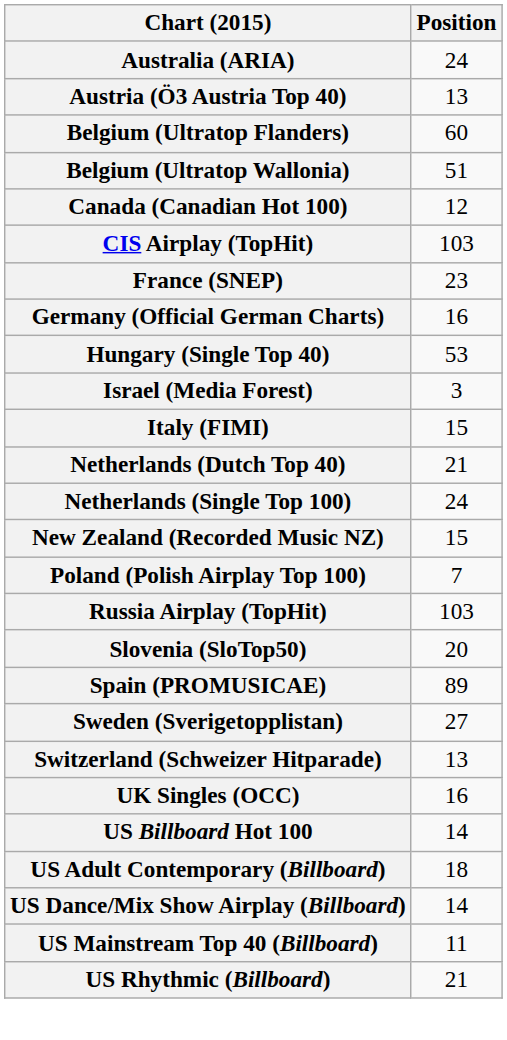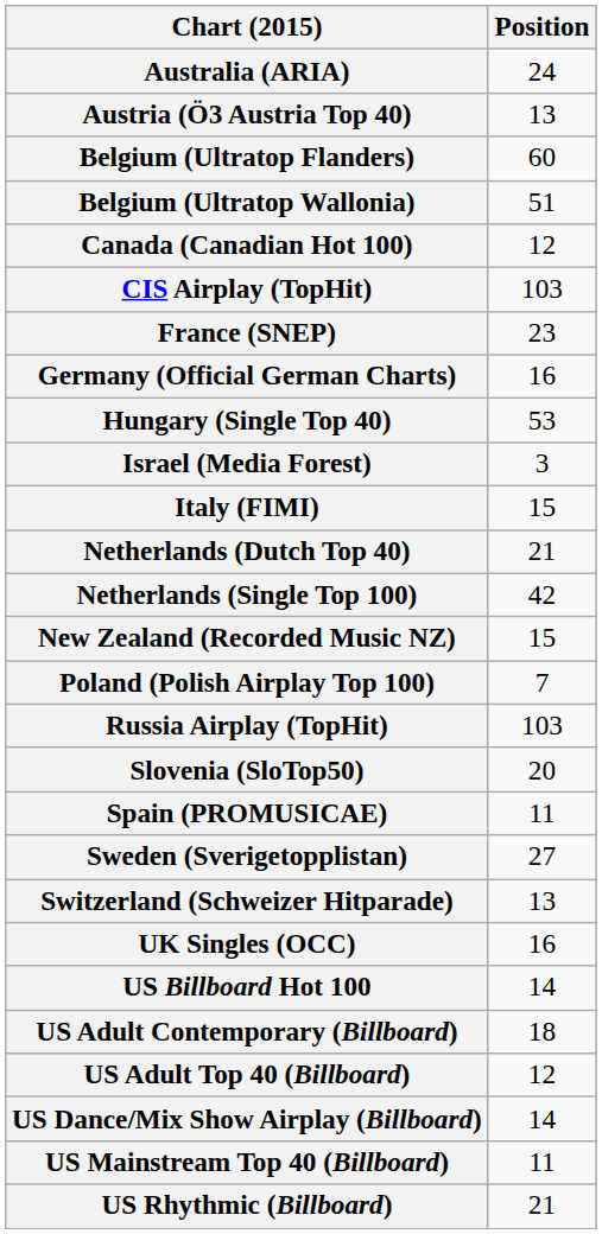Netherlands (Single Top 100) | Position: 24 -> 42
Spain (PROMUSICAE) | Position: 89 -> 11
+ row: US Adult Top 40 (Billboard) | 12
